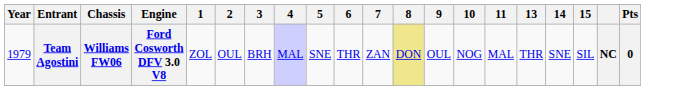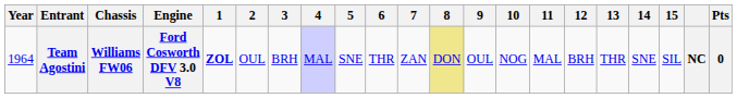+ column: 12 | BRH
Team Agostini | Year: 1979 -> 1964
Team Agostini | 1: normal -> bold
